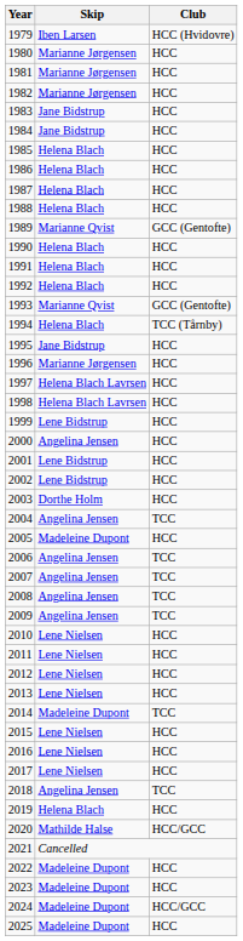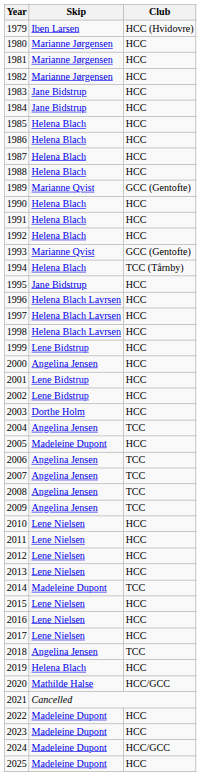1996 | Skip: Marianne Jørgensen -> Helena Blach Lavrsen
